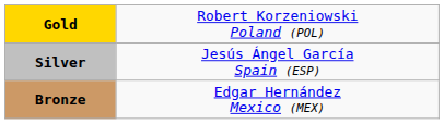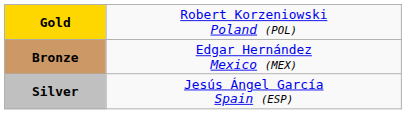rows swapped: Silver <-> Bronze
